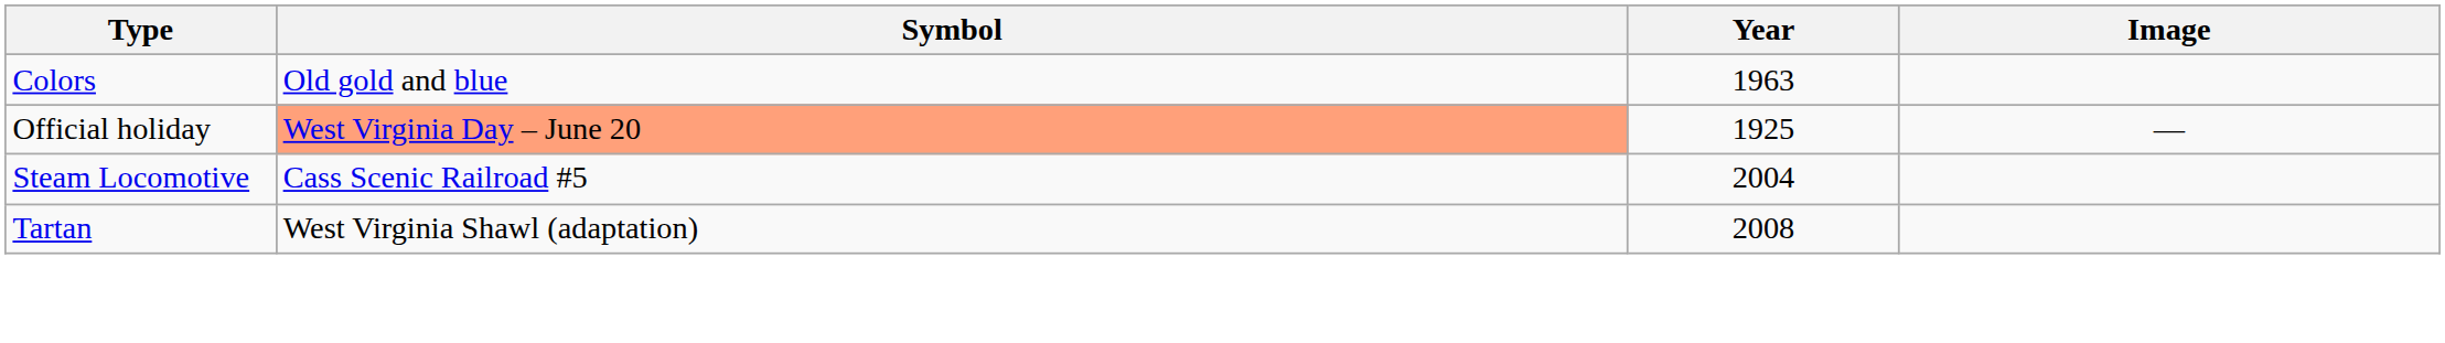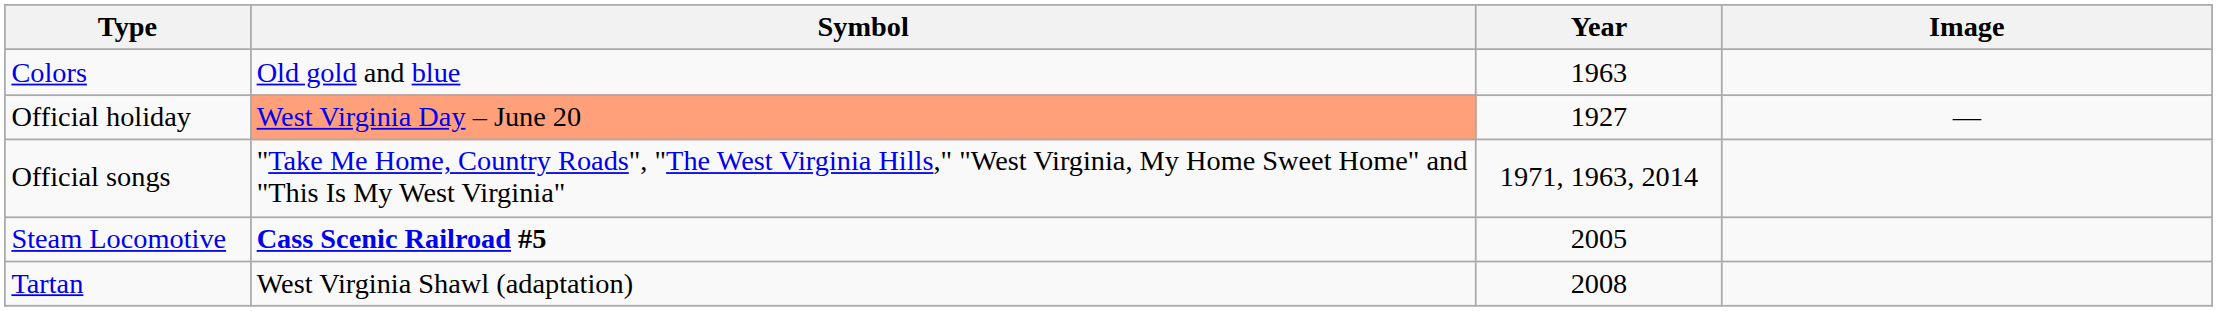Official holiday | Year: 1925 -> 1927
+ row: Official songs | "Take Me Home, Country Roads", "The West Virginia Hills," "West Virginia, My Home Sweet Home" and "This Is My West Virginia" | 1971, 1963, 2014
Steam Locomotive | Symbol: normal -> bold
Steam Locomotive | Year: 2004 -> 2005
